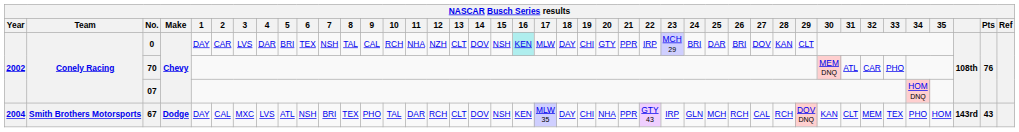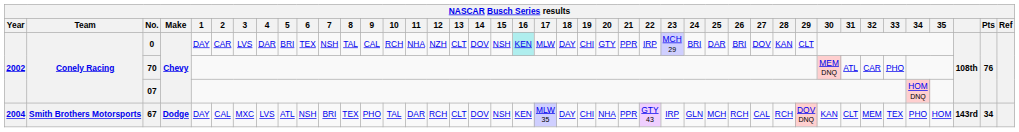67 | Pts: 43 -> 34
